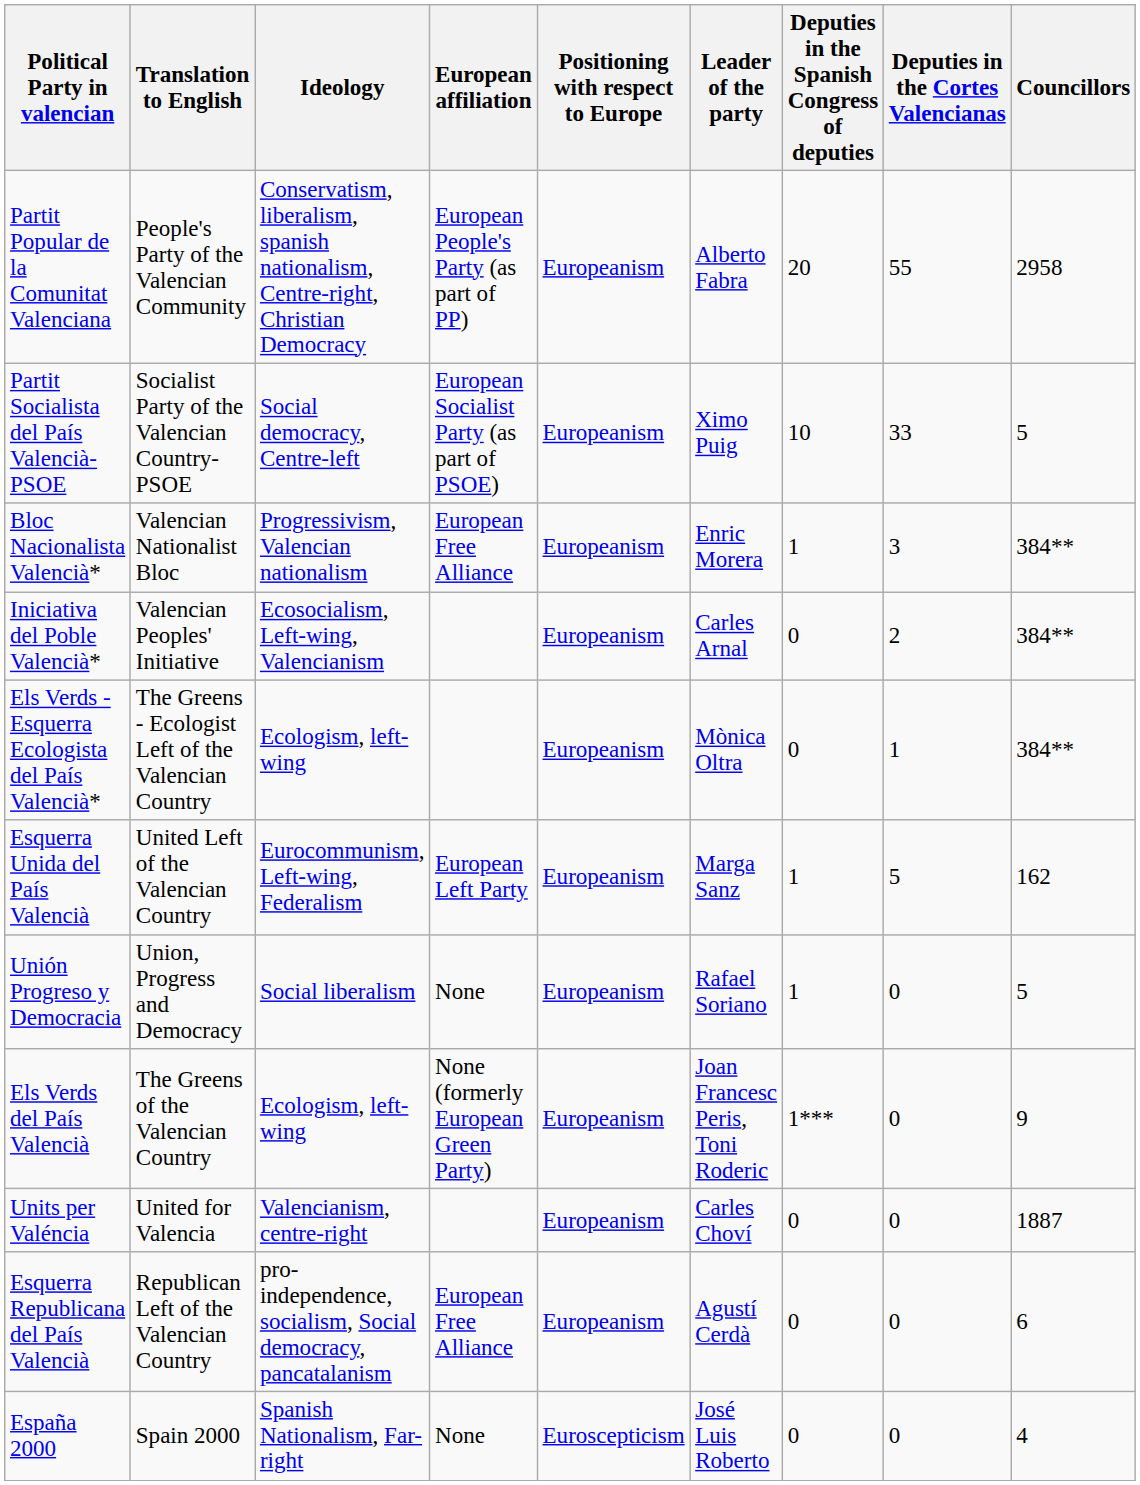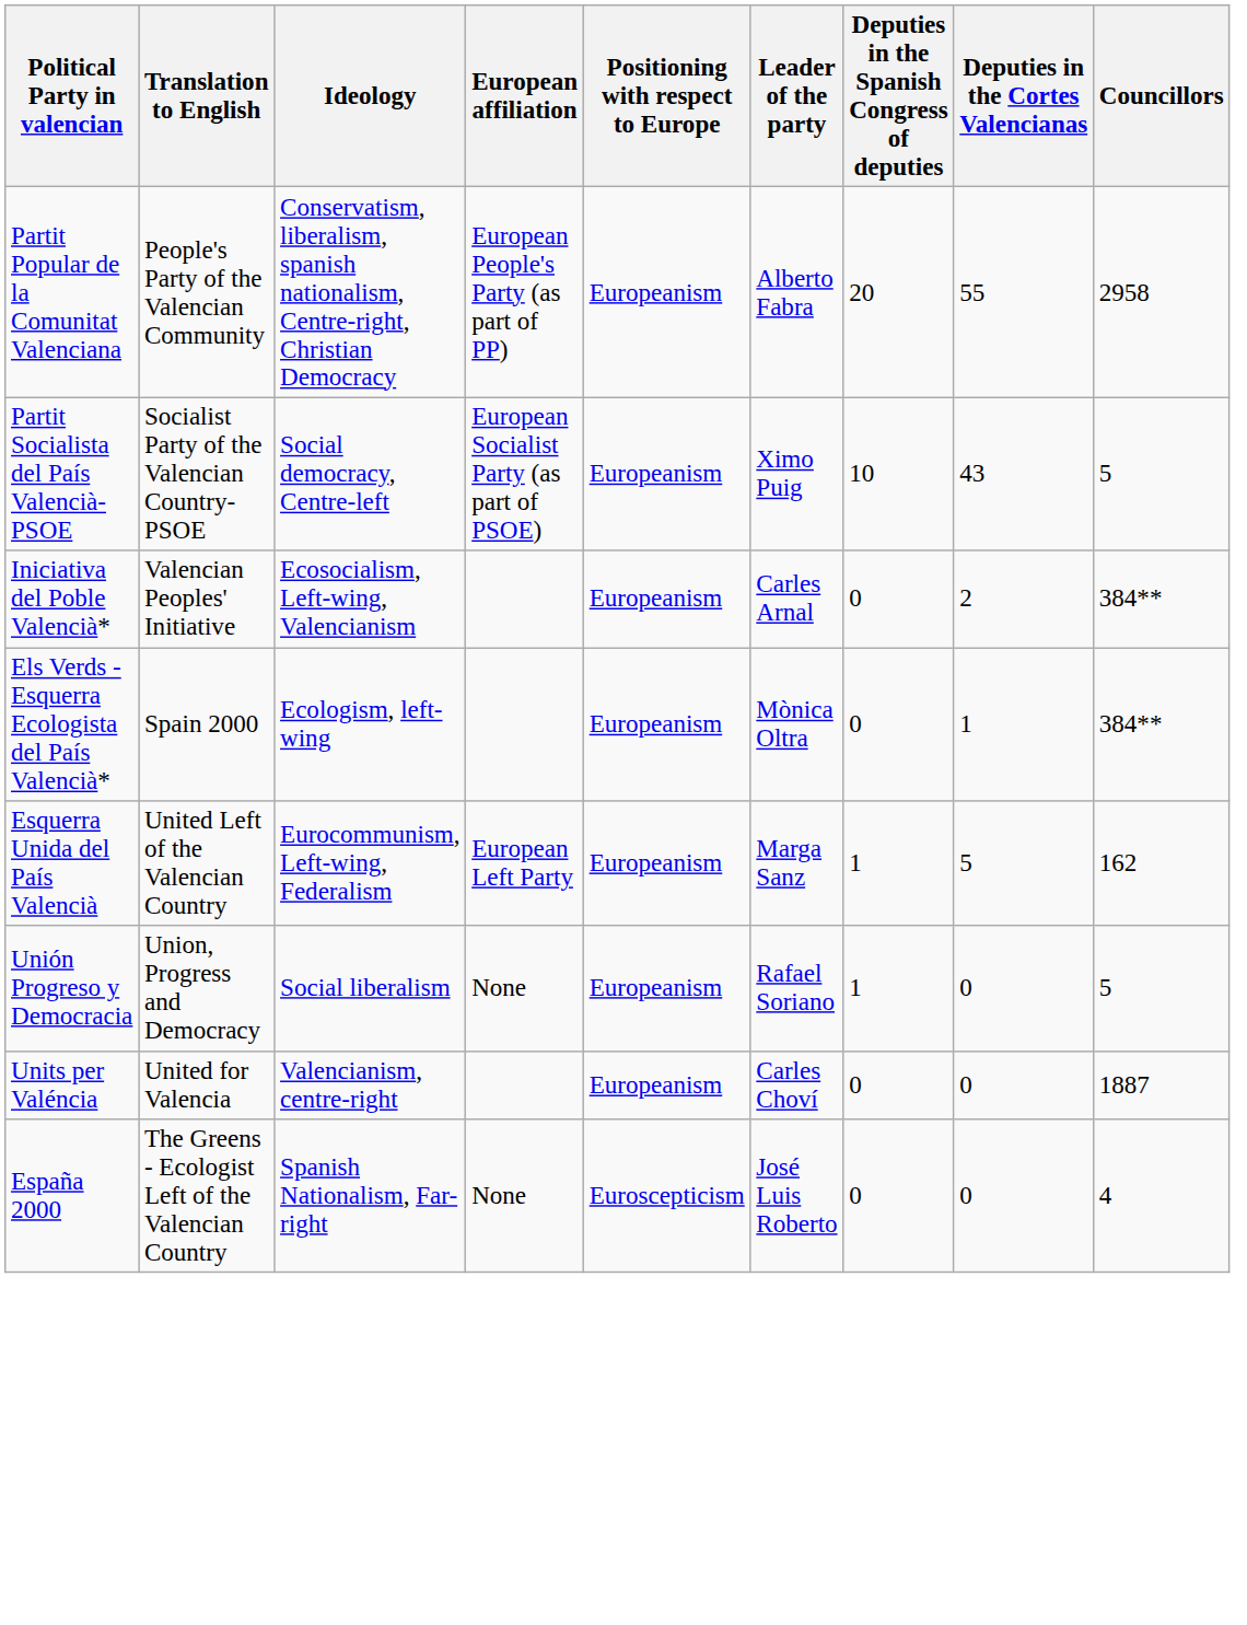Partit Socialista del País Valencià-PSOE | Deputies in the Cortes Valencianas: 33 -> 43
- row: Bloc Nacionalista Valencià* | Valencian Nationalist Bloc | Progressivism, Valencian nationalism | European Free Alliance | Europeanism | Enric Morera | 1 | 3 | 384**
Els Verds - Esquerra Ecologista del País Valencià* | Translation to English: The Greens - Ecologist Left of the Valencian Country -> Spain 2000
- row: Els Verds del País Valencià | The Greens of the Valencian Country | Ecologism, left-wing | None (formerly European Green Party) | Europeanism | Joan Francesc Peris, Toni Roderic | 1*** | 0 | 9
- row: Esquerra Republicana del País Valencià | Republican Left of the Valencian Country | pro-independence, socialism, Social democracy, pancatalanism | European Free Alliance | Europeanism | Agustí Cerdà | 0 | 0 | 6
España 2000 | Translation to English: Spain 2000 -> The Greens - Ecologist Left of the Valencian Country
